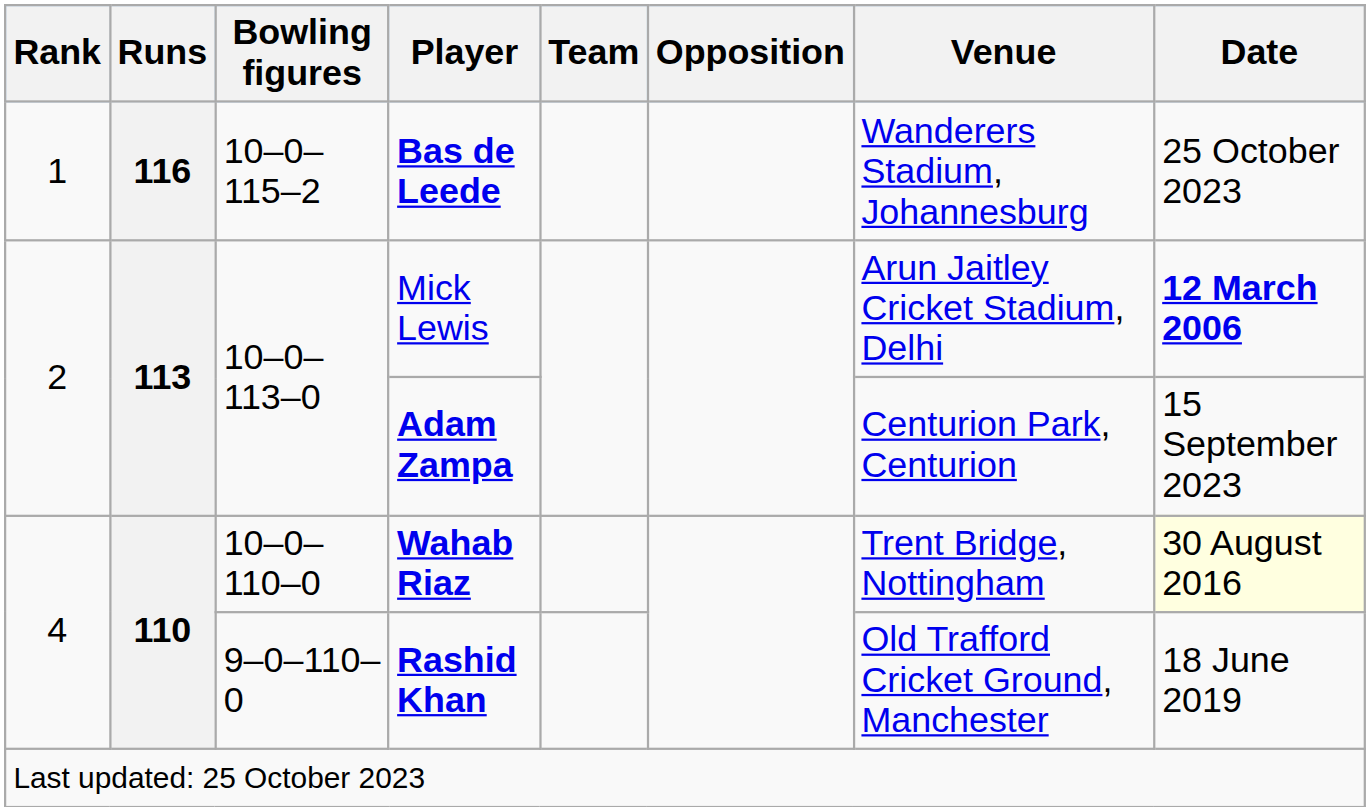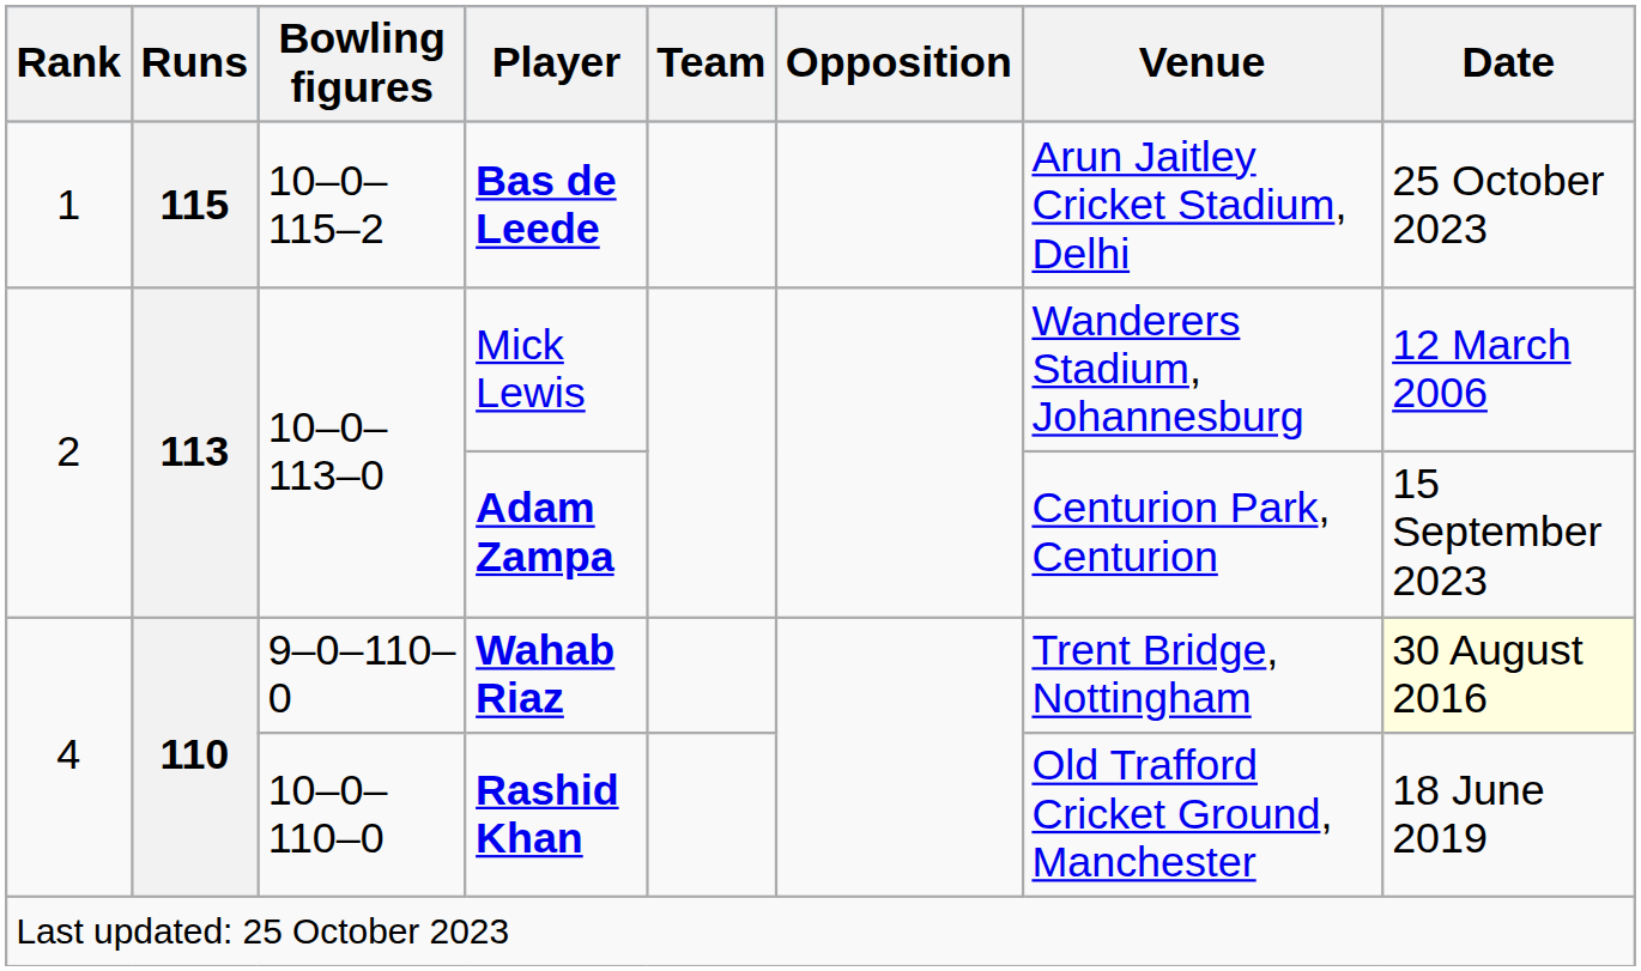Bas de Leede | Runs: 116 -> 115
Bas de Leede | Venue: Wanderers Stadium, Johannesburg -> Arun Jaitley Cricket Stadium, Delhi
Mick Lewis | Venue: Arun Jaitley Cricket Stadium, Delhi -> Wanderers Stadium, Johannesburg
Mick Lewis | Date: bold -> normal
Wahab Riaz | Bowling figures: 10–0–110–0 -> 9–0–110–0
Rashid Khan | Bowling figures: 9–0–110–0 -> 10–0–110–0
